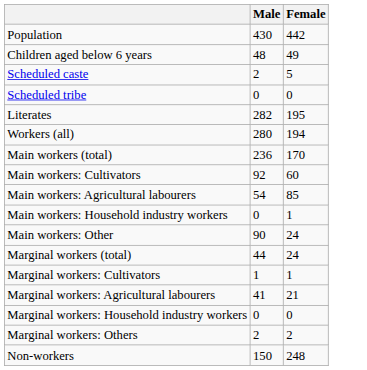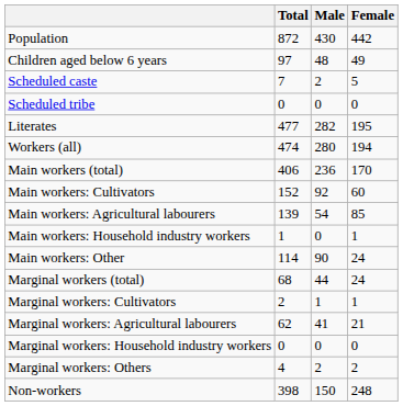+ column: Total | 872 | 97 | 7 | 0 | 477 | 474 | 406 | 152 | 139 | 1 | 114 | 68 | 2 | 62 | 0 | 4 | 398
